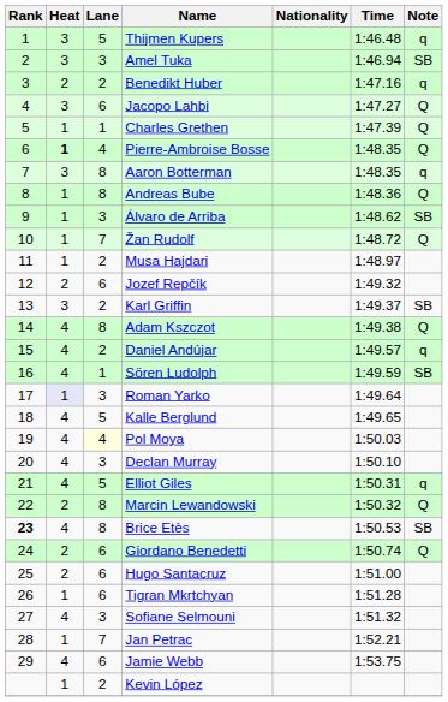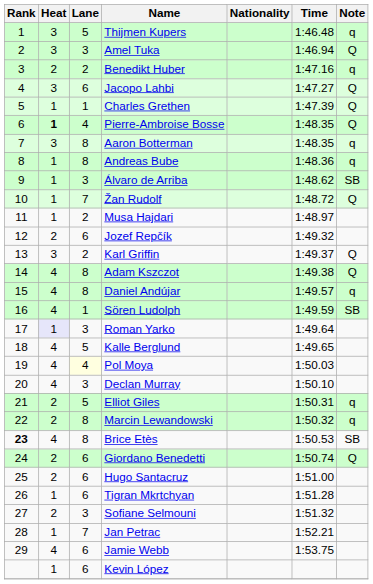Amel Tuka | Note: SB -> Q
Andreas Bube | Note: Q -> q
Karl Griffin | Note: SB -> Q
Daniel Andújar | Lane: 2 -> 8
Elliot Giles | Heat: 4 -> 2
Marcin Lewandowski | Note: Q -> q
Sofiane Selmouni | Heat: 4 -> 2
Kevin López | Lane: 2 -> 6
